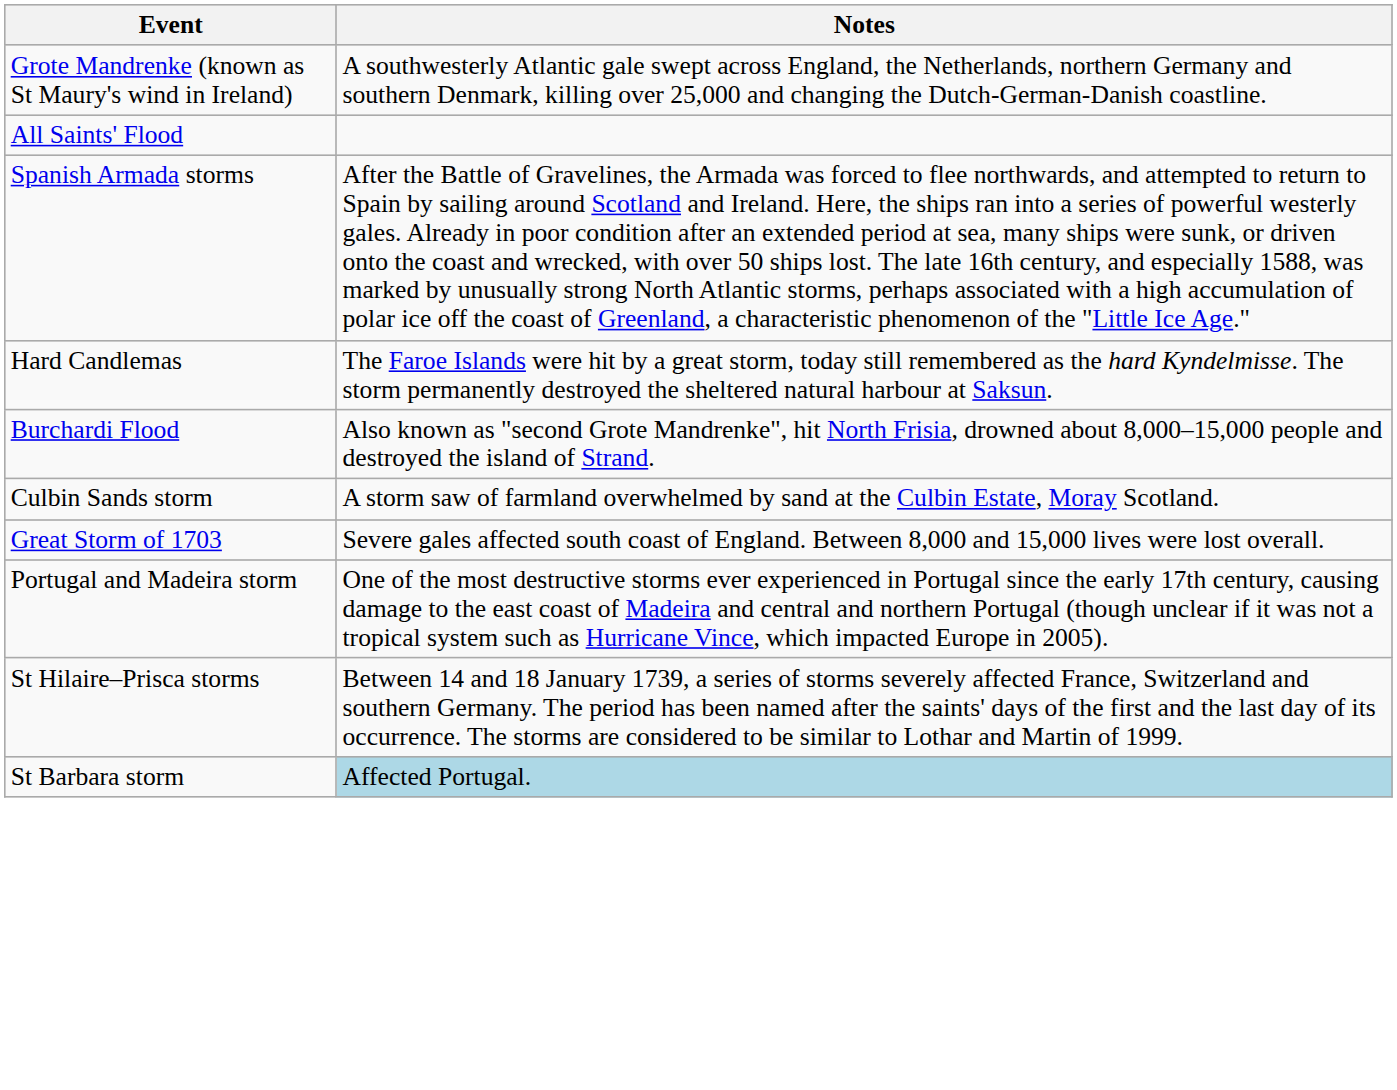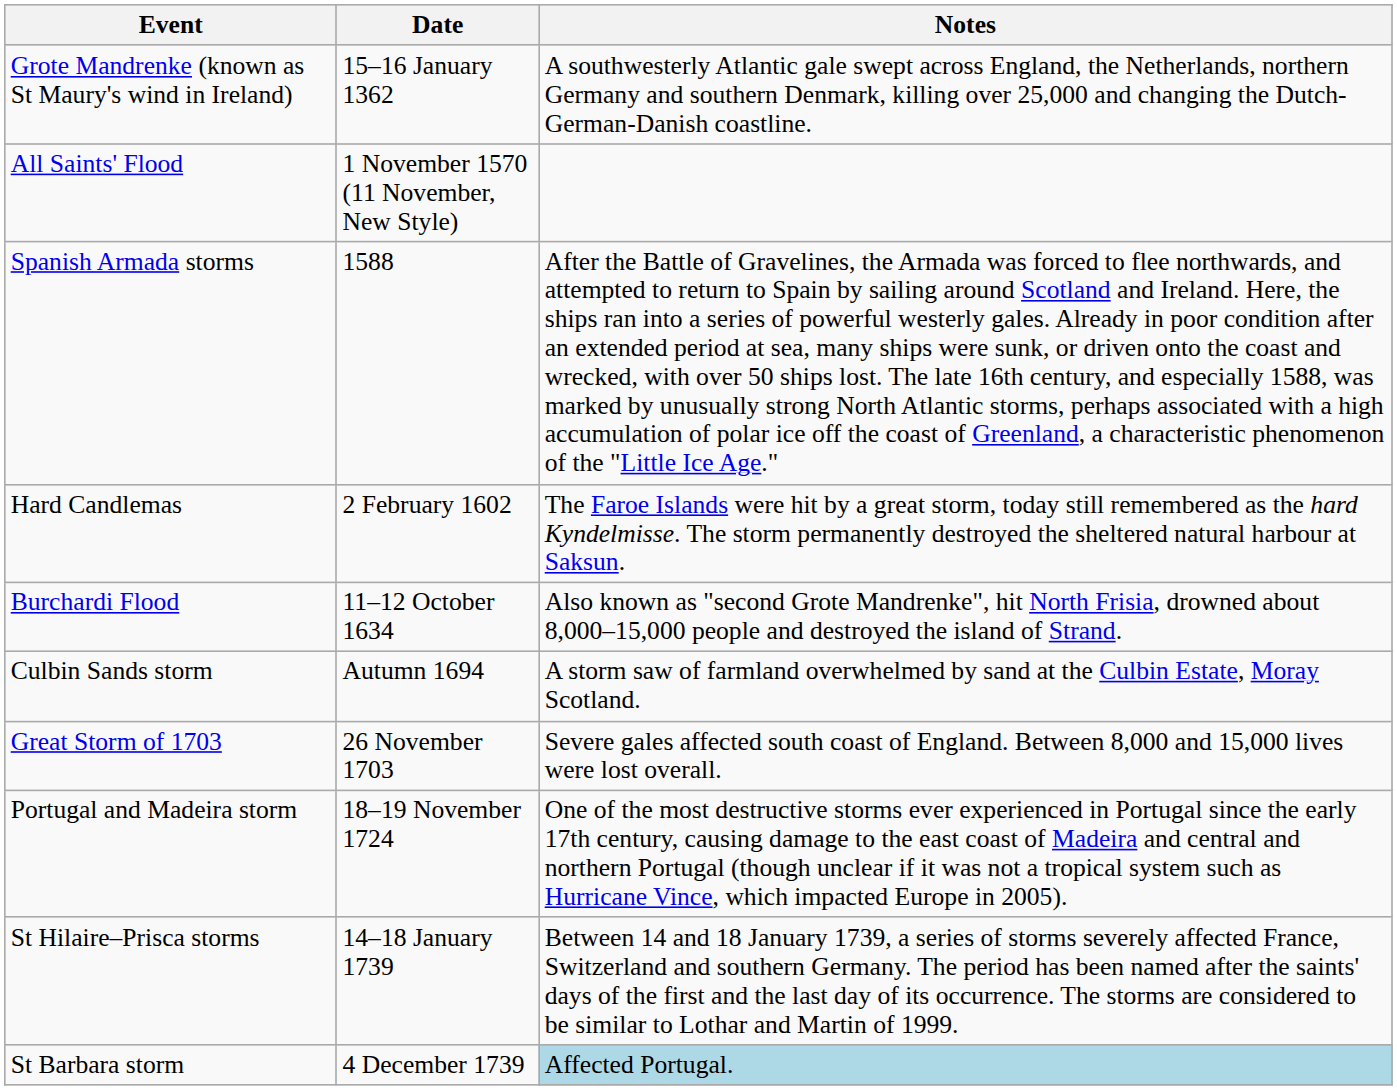+ column: Date | 15–16 January 1362 | 1 November 1570 (11 November, New Style) | 1588 | 2 February 1602 | 11–12 October 1634 | Autumn 1694 | 26 November 1703 | 18–19 November 1724 | 14–18 January 1739 | 4 December 1739
